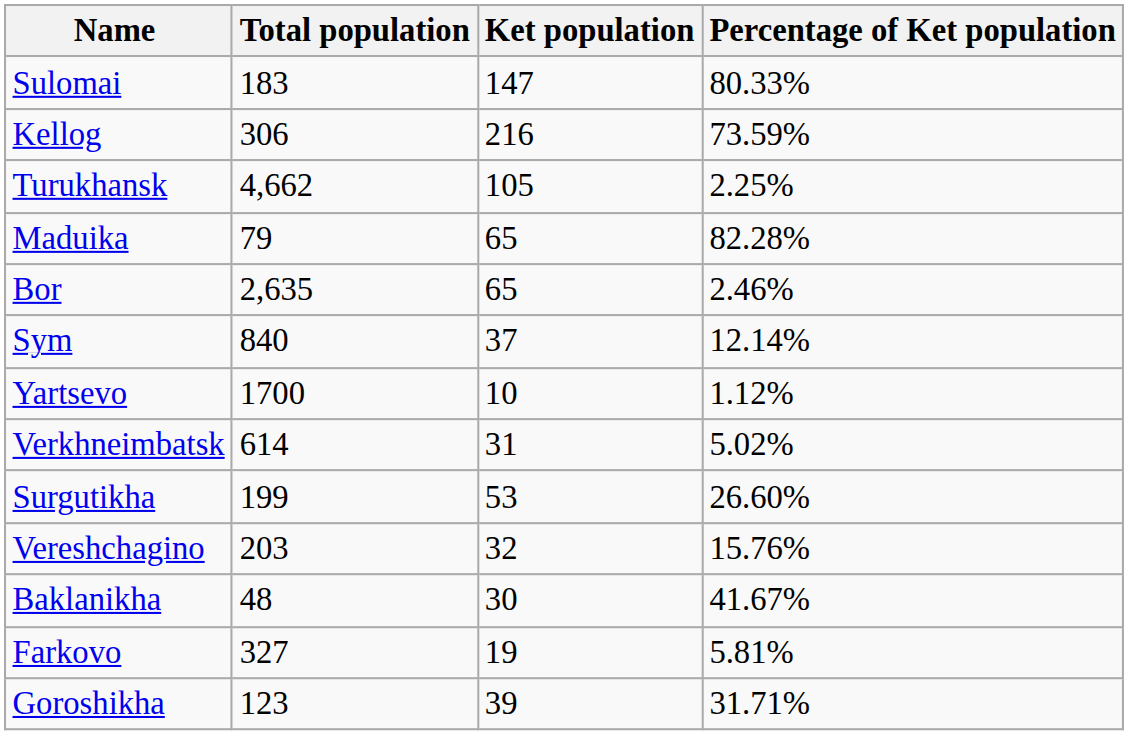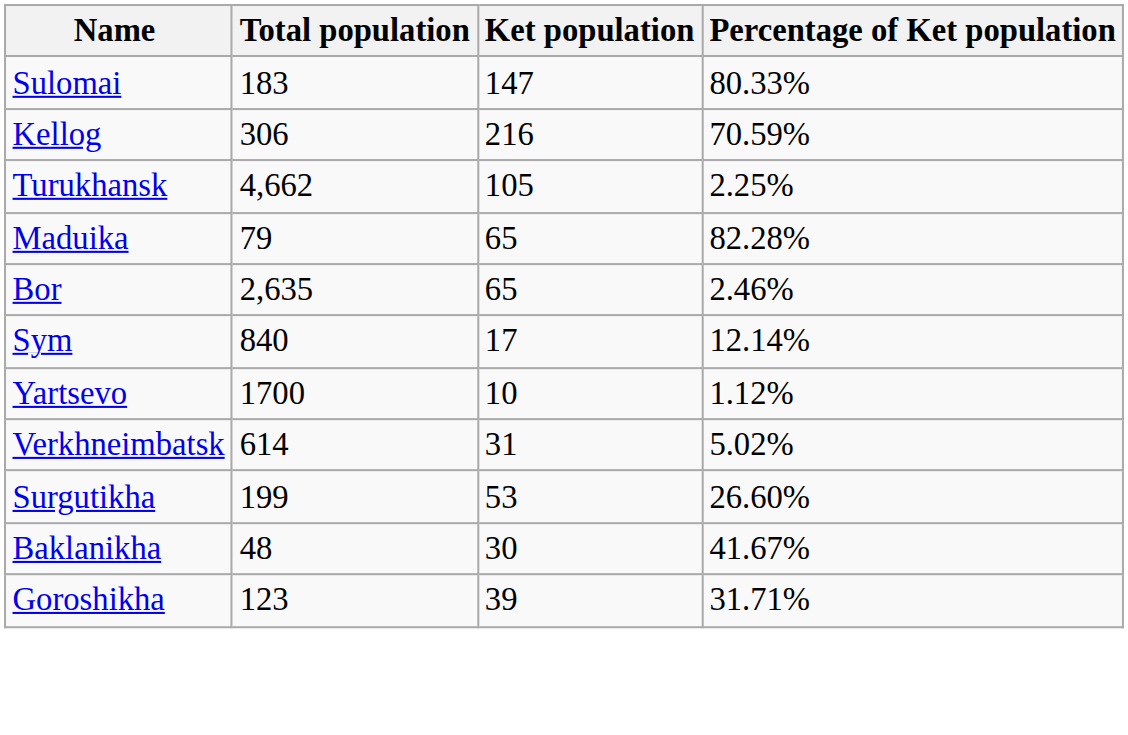Kellog | Percentage of Ket population: 73.59% -> 70.59%
Sym | Ket population: 37 -> 17
- row: Vereshchagino | 203 | 32 | 15.76%
- row: Farkovo | 327 | 19 | 5.81%
